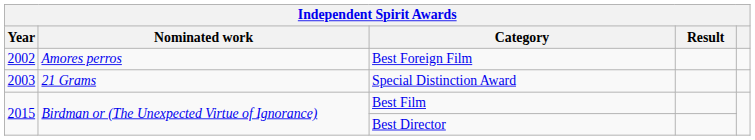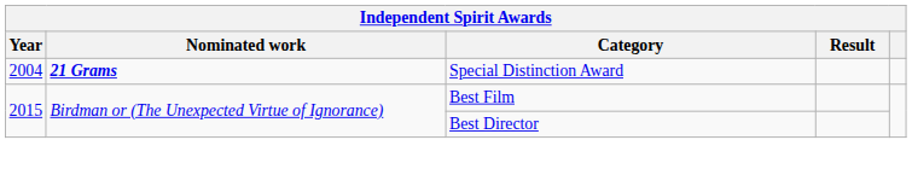- row: 2002 | Amores perros | Best Foreign Film
Special Distinction Award | Year: 2003 -> 2004
Special Distinction Award | Nominated work: normal -> bold
